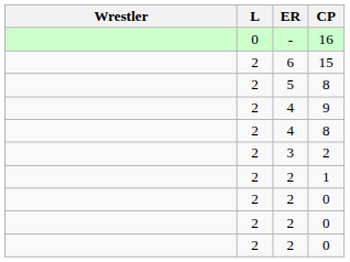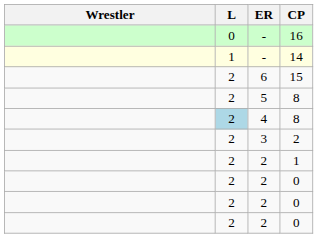+ row: 1 | - | 14
- row: 2 | 4 | 9
4 / 8 | L: no background -> lightblue background
